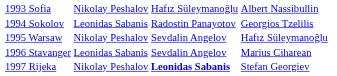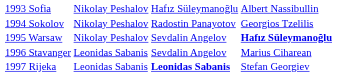1994 Sokolov | column 2: Leonidas Sabanis -> Nikolay Peshalov
1995 Warsaw | column 4: normal -> bold
1997 Rijeka | column 2: Nikolay Peshalov -> Leonidas Sabanis
